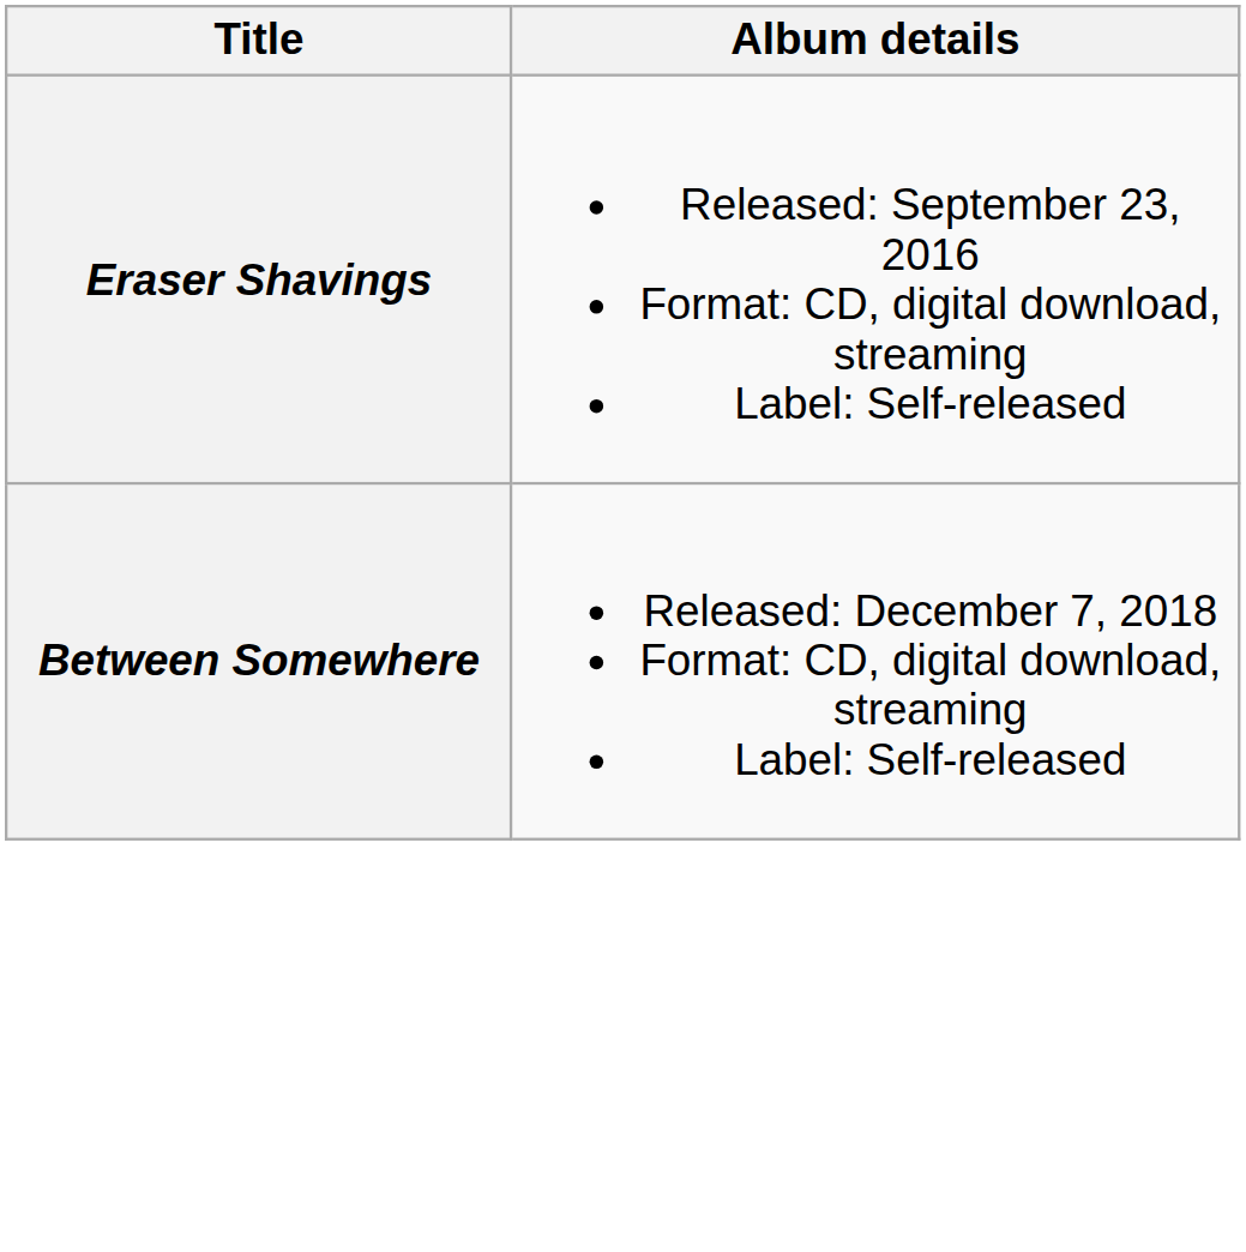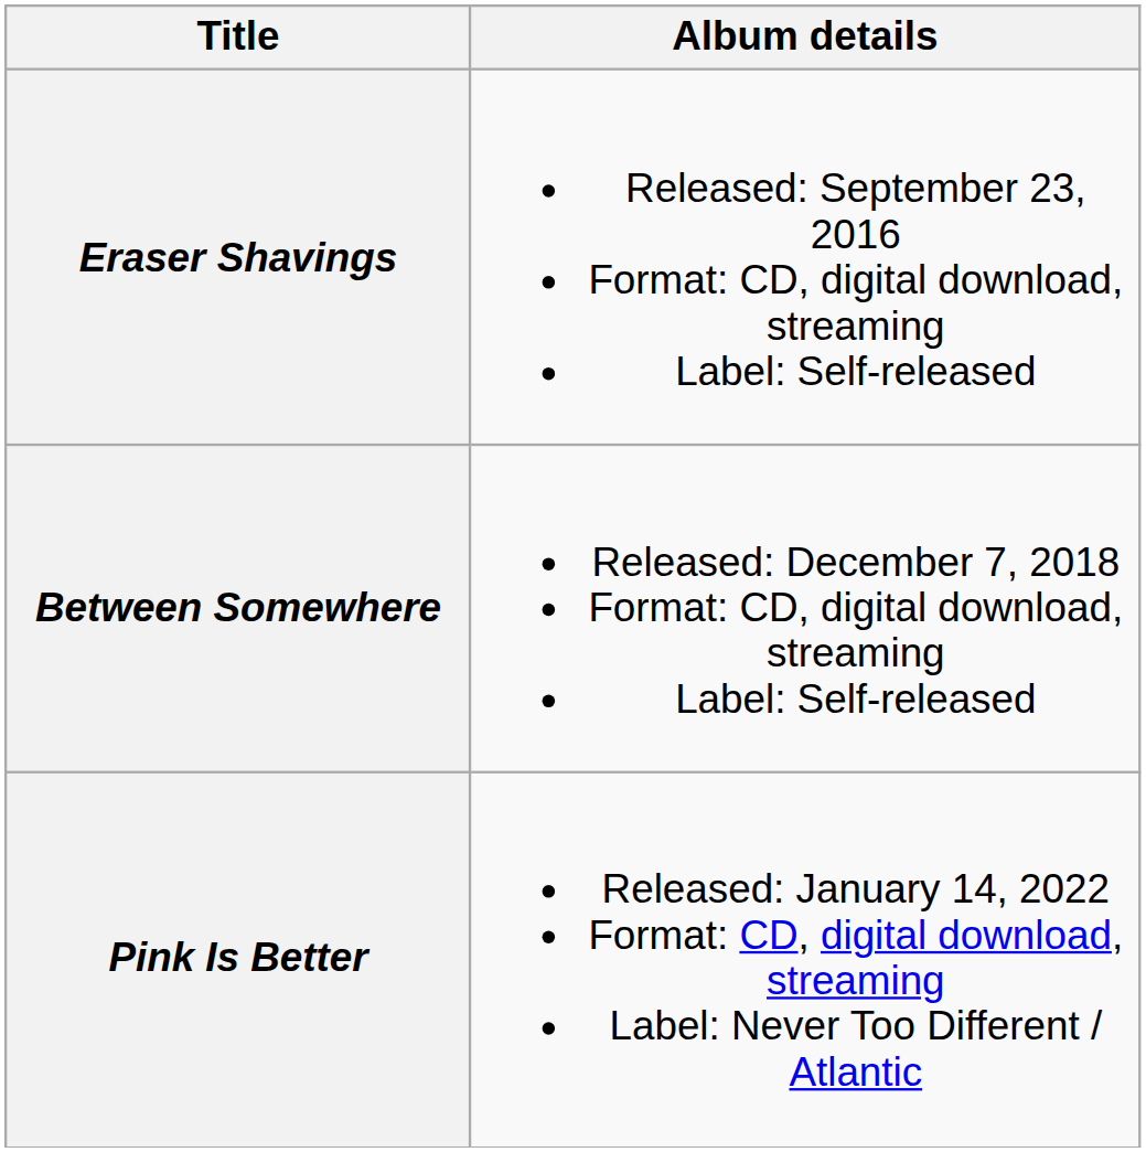+ row: Pink Is Better | Released: January 14, 2022 Format: CD, digital download, streaming Label: Never Too Different / Atlantic
